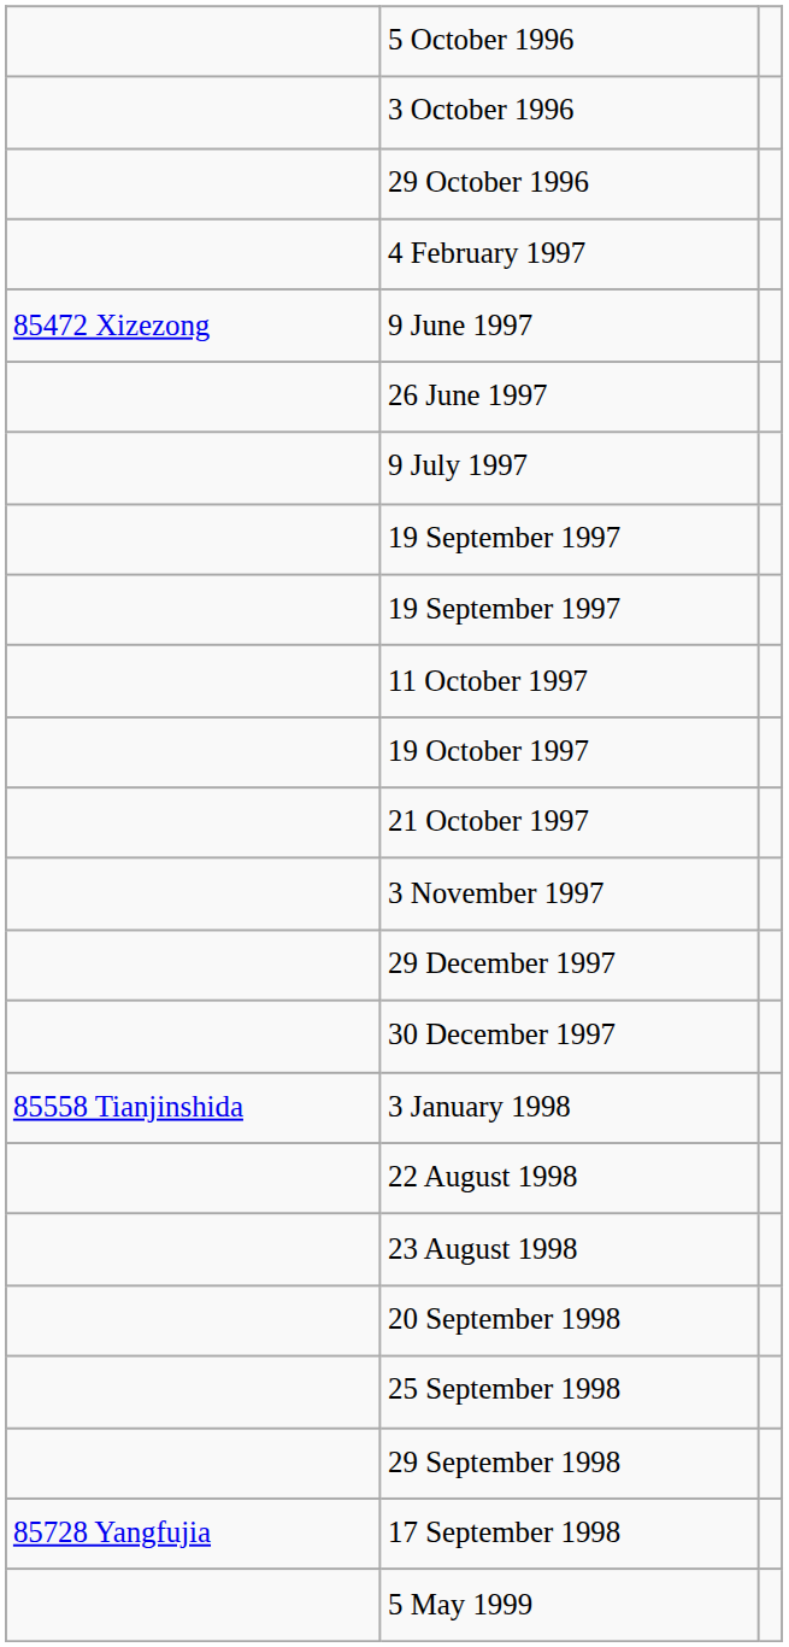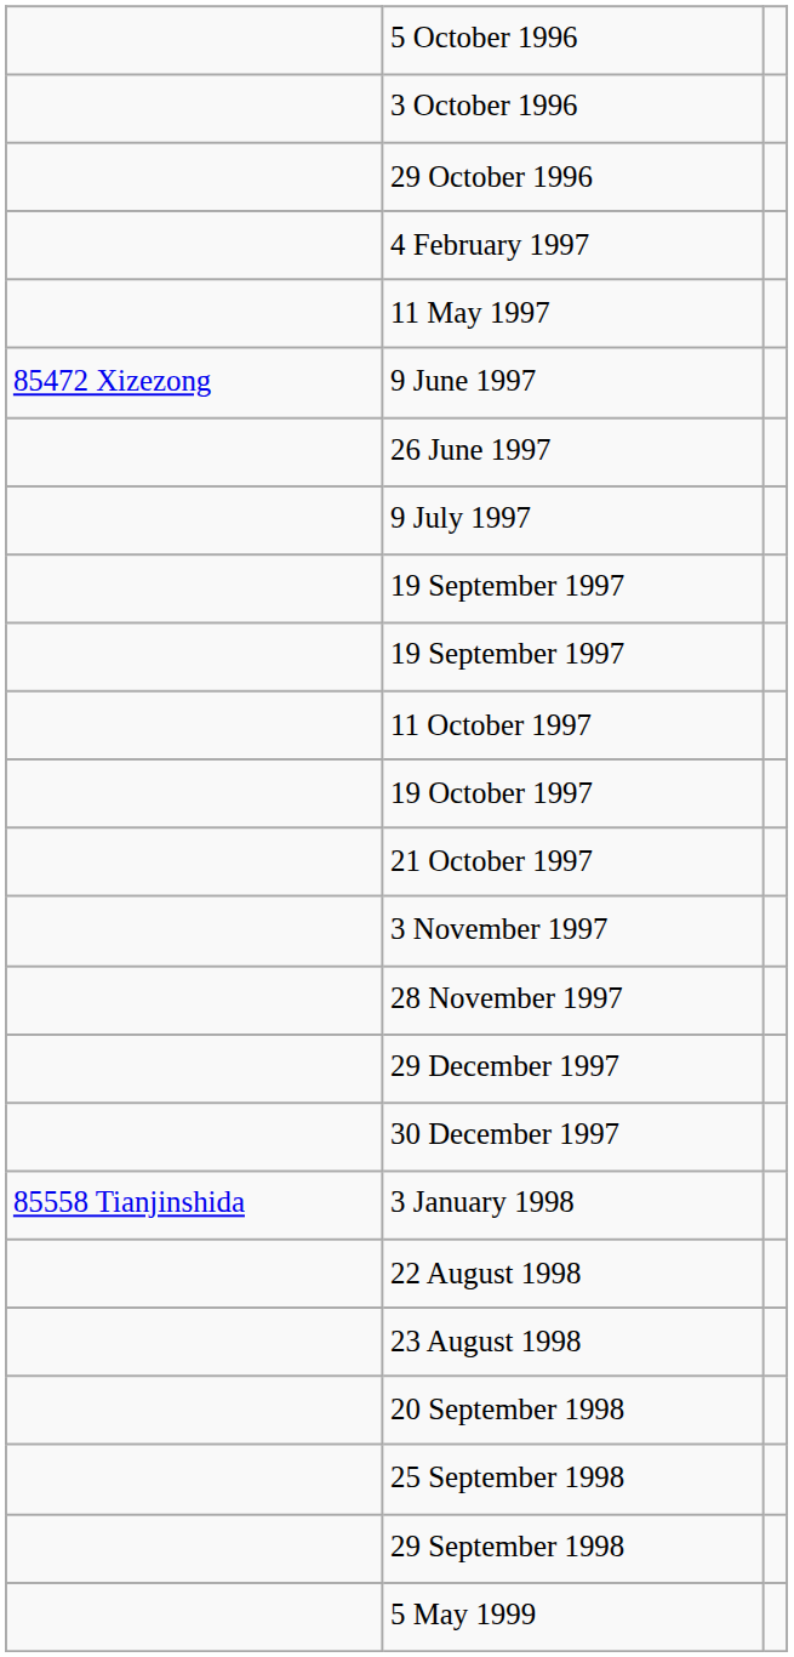+ row: 11 May 1997
+ row: 28 November 1997
- row: 85728 Yangfujia | 17 September 1998
